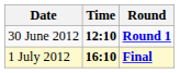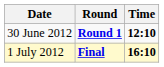columns swapped: Time <-> Round
